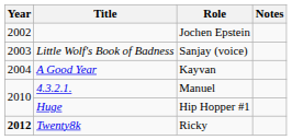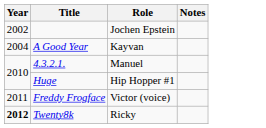- row: 2003 | Little Wolf's Book of Badness | Sanjay (voice)
+ row: 2011 | Freddy Frogface | Victor (voice)
